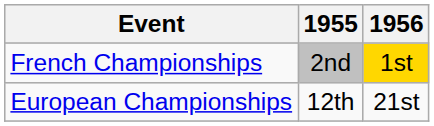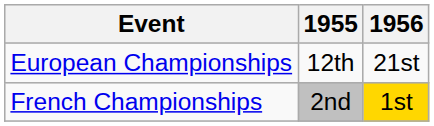rows swapped: European Championships <-> French Championships
